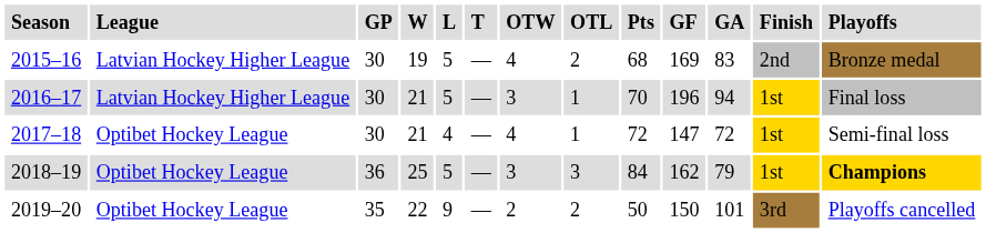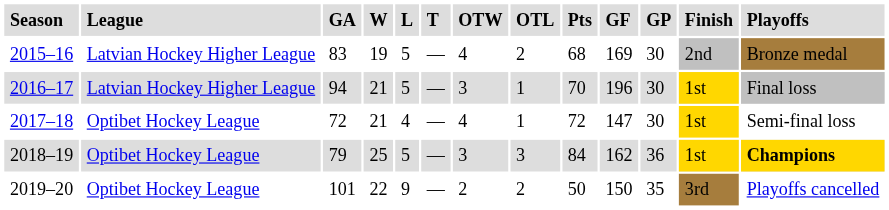columns swapped: GP <-> GA
